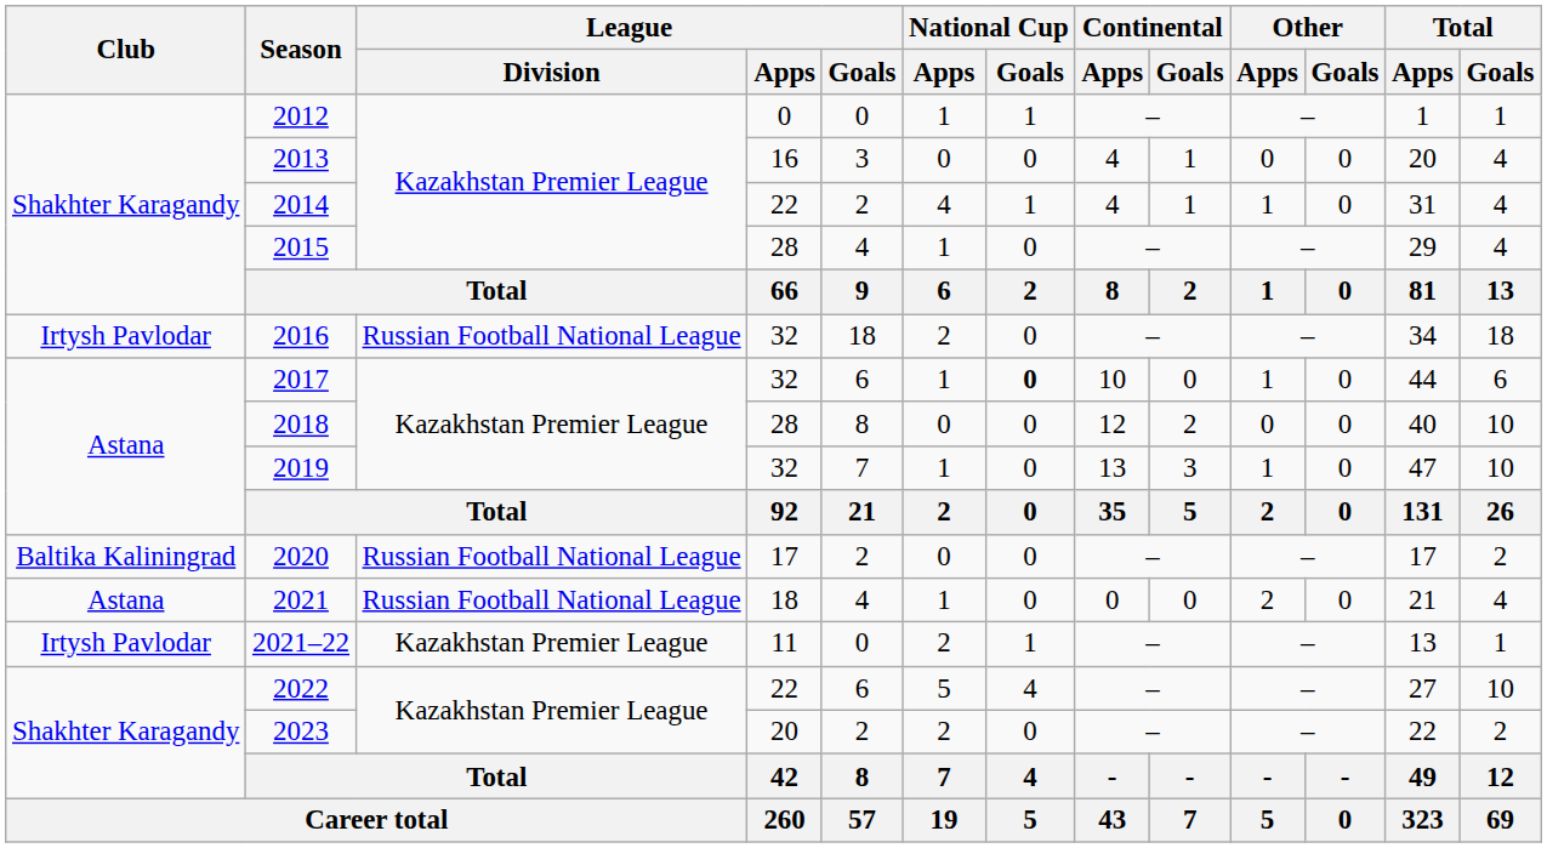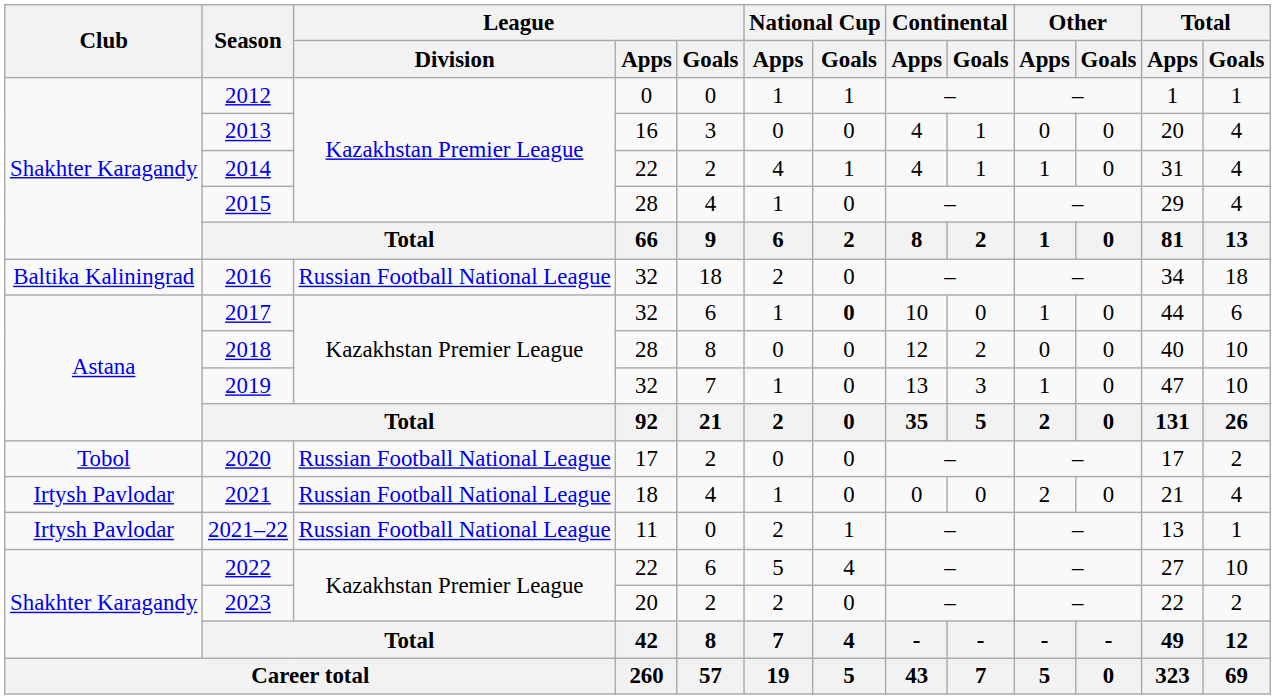2016 | Club: Irtysh Pavlodar -> Baltika Kaliningrad
2020 | Club: Baltika Kaliningrad -> Tobol
2021 | Club: Astana -> Irtysh Pavlodar
2021–22 | League / Division: Kazakhstan Premier League -> Russian Football National League
